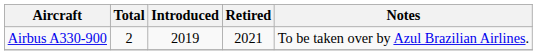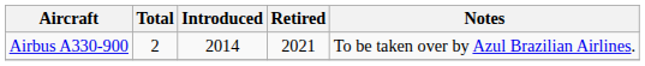Airbus A330-900 | Introduced: 2019 -> 2014
